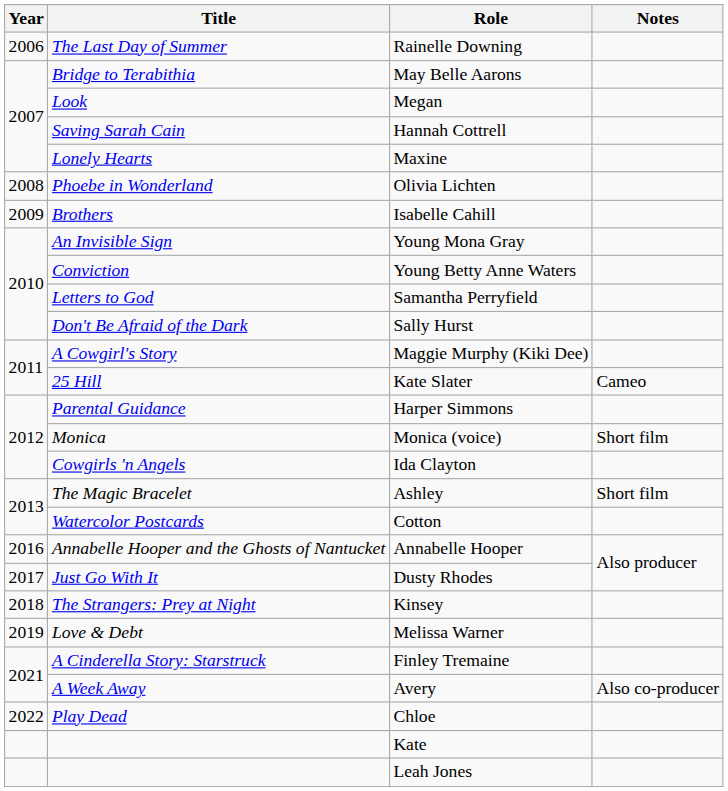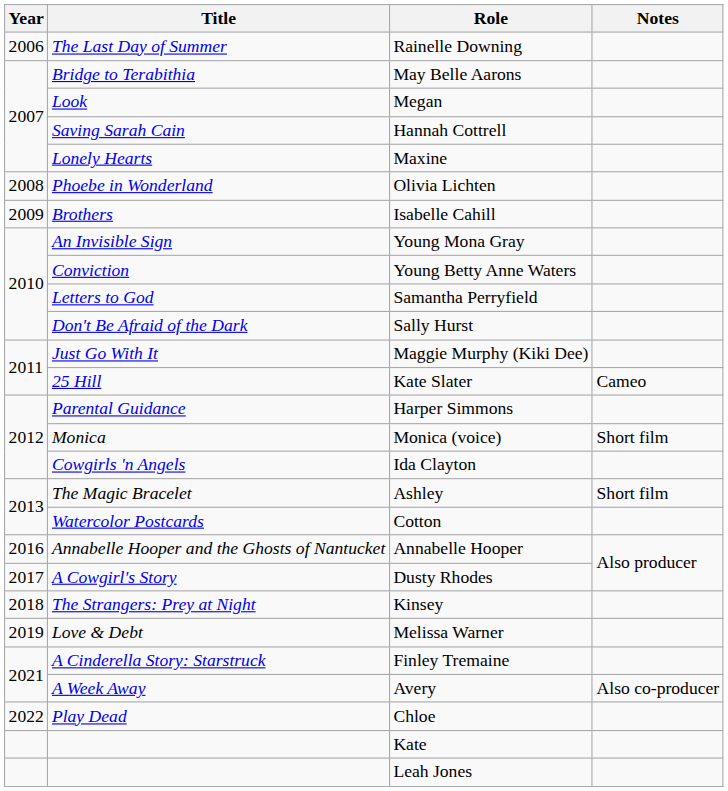Maggie Murphy (Kiki Dee) | Title: A Cowgirl's Story -> Just Go With It
Dusty Rhodes | Title: Just Go With It -> A Cowgirl's Story
